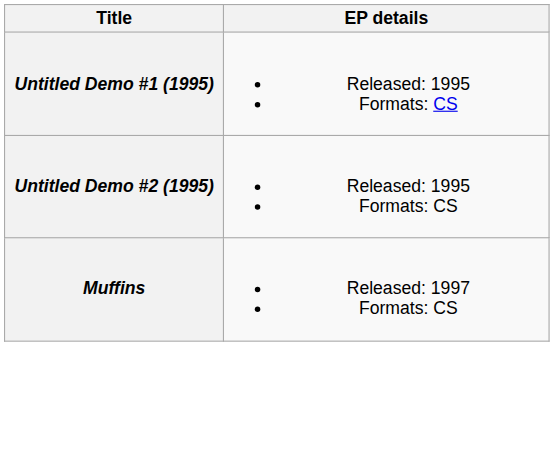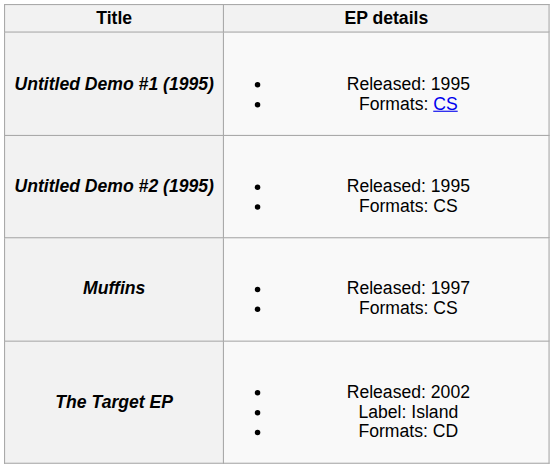+ row: The Target EP | Released: 2002 Label: Island Formats: CD
